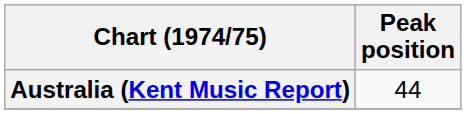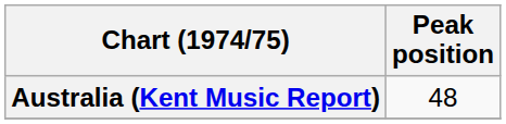Australia (Kent Music Report) | Peak position: 44 -> 48
